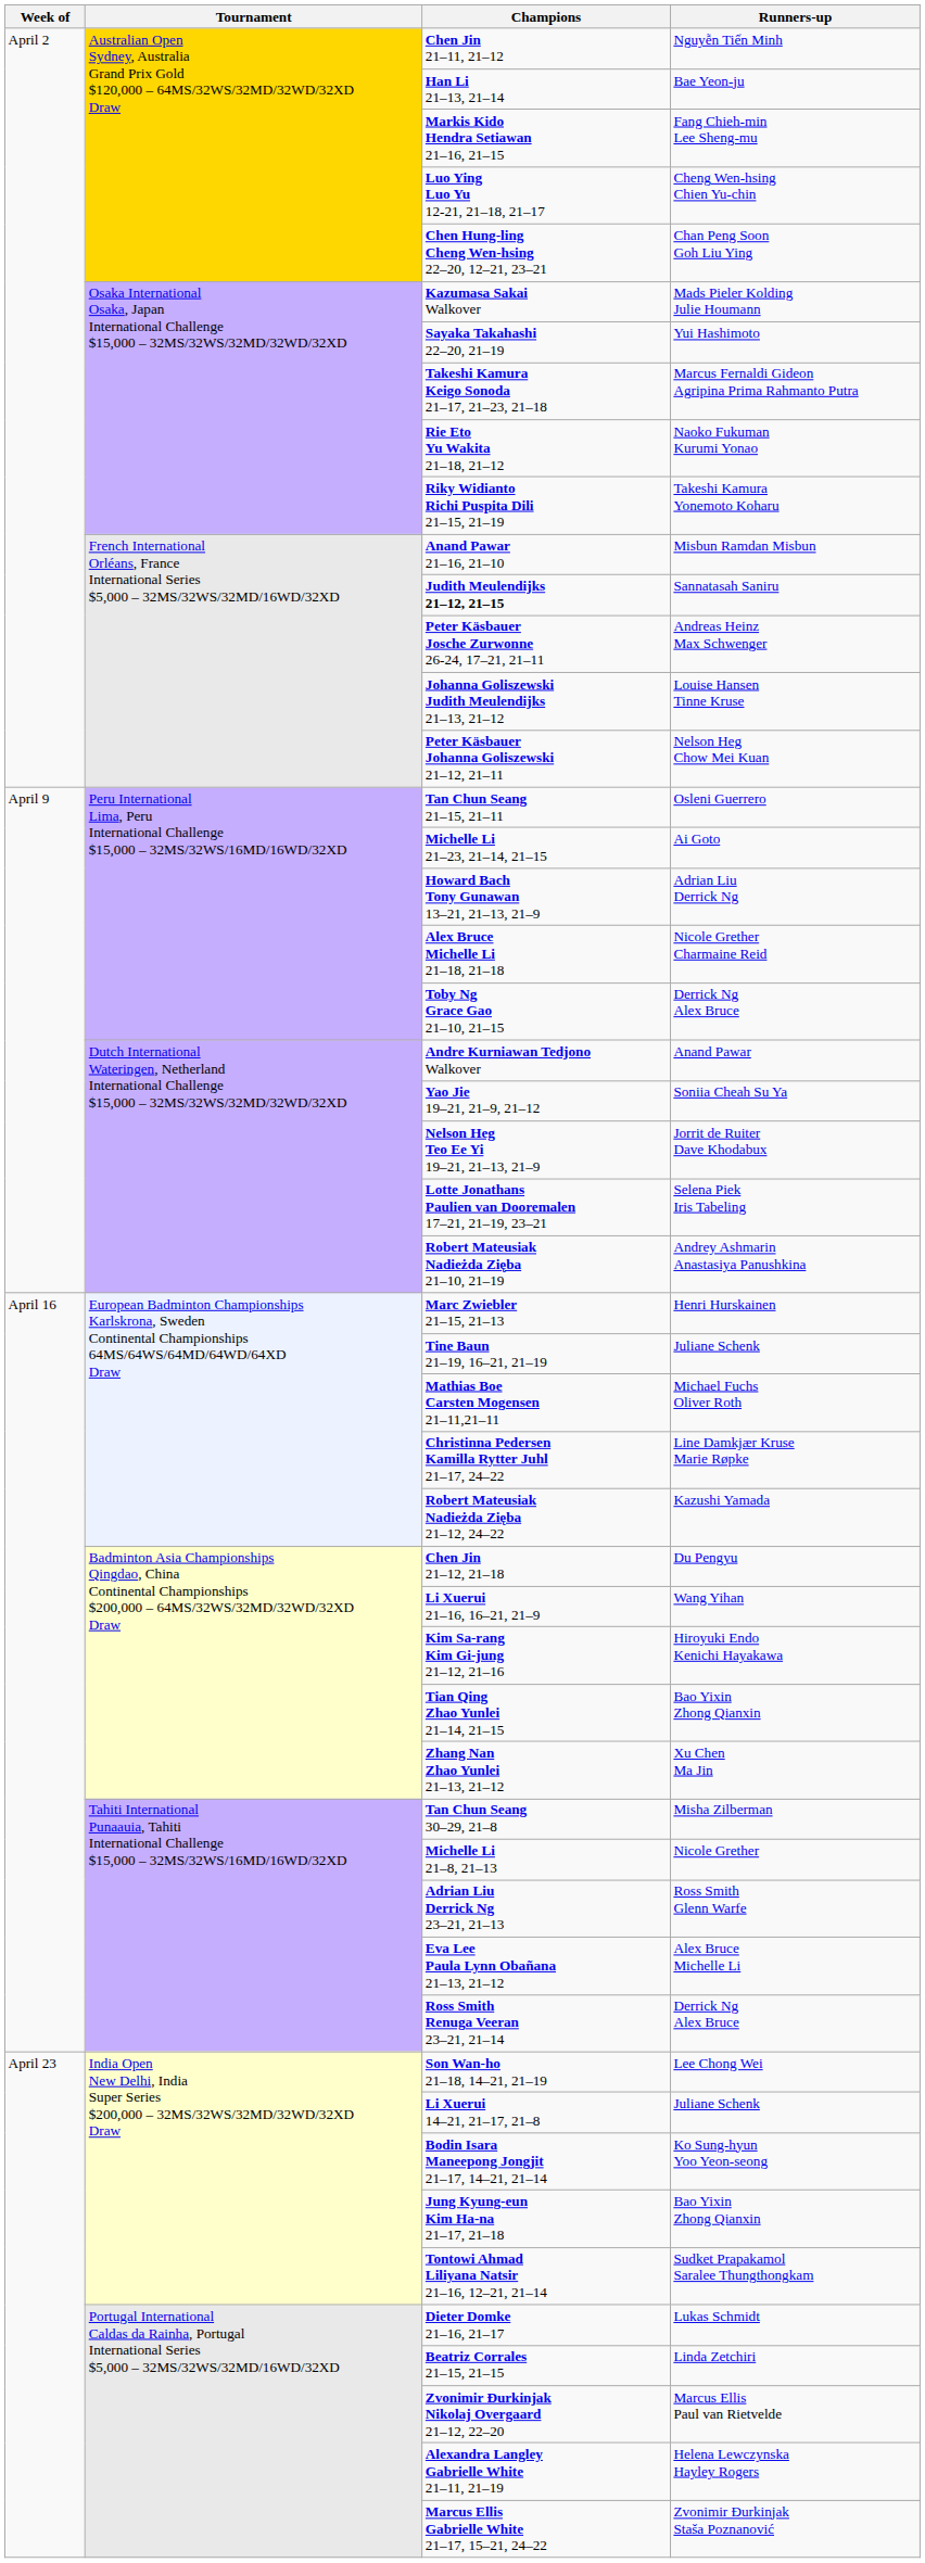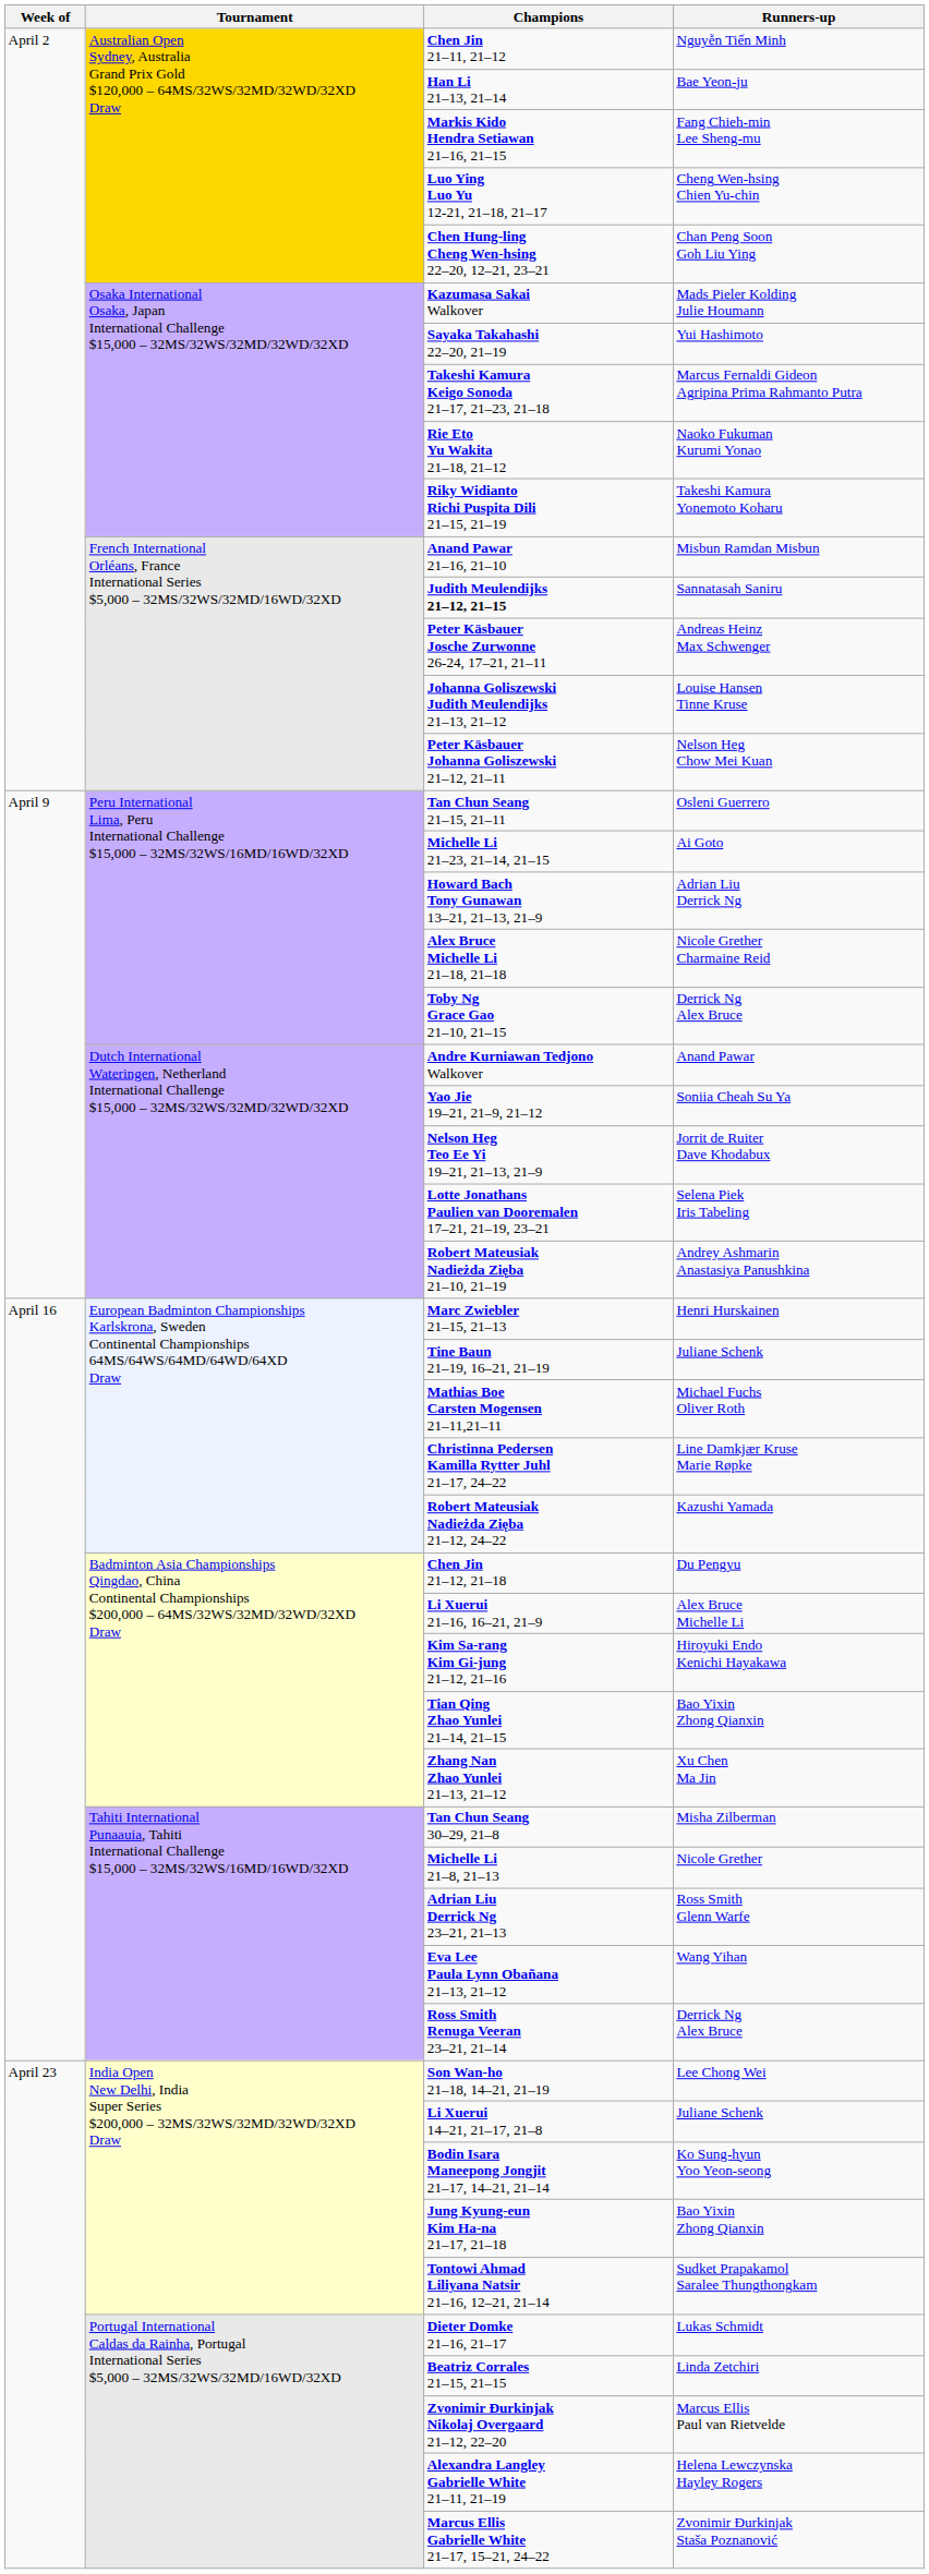Li Xuerui 21–16, 16–21, 21–9 | Runners-up: Wang Yihan -> Alex Bruce Michelle Li
Eva Lee Paula Lynn Obañana 21–13, 21–12 | Runners-up: Alex Bruce Michelle Li -> Wang Yihan
